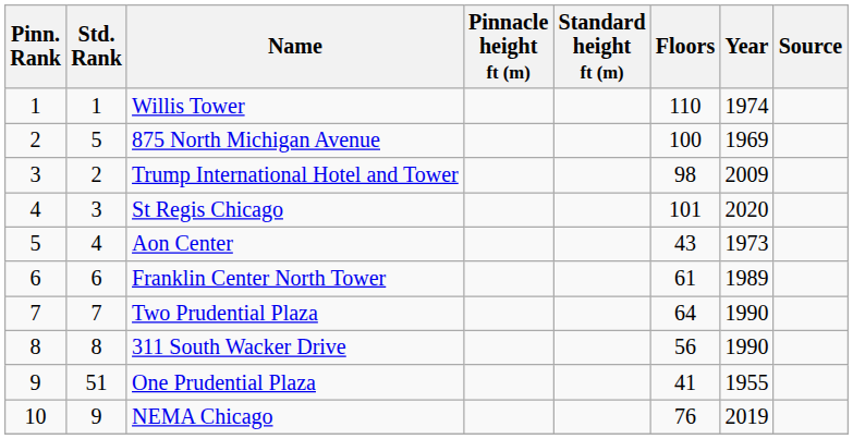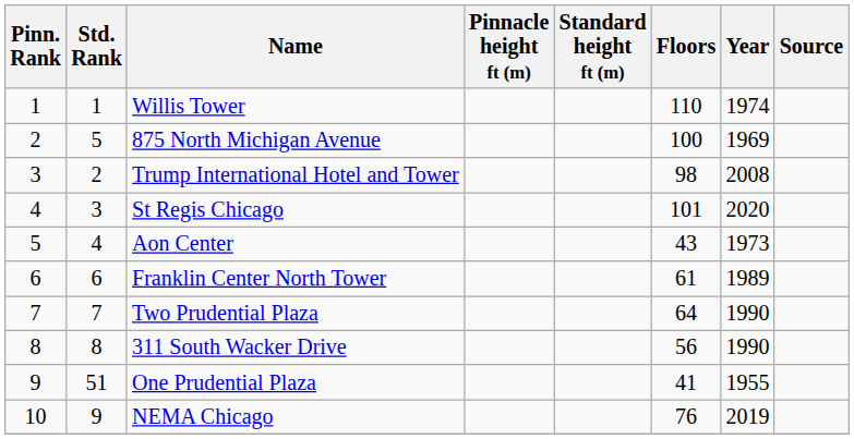Trump International Hotel and Tower | Year: 2009 -> 2008
